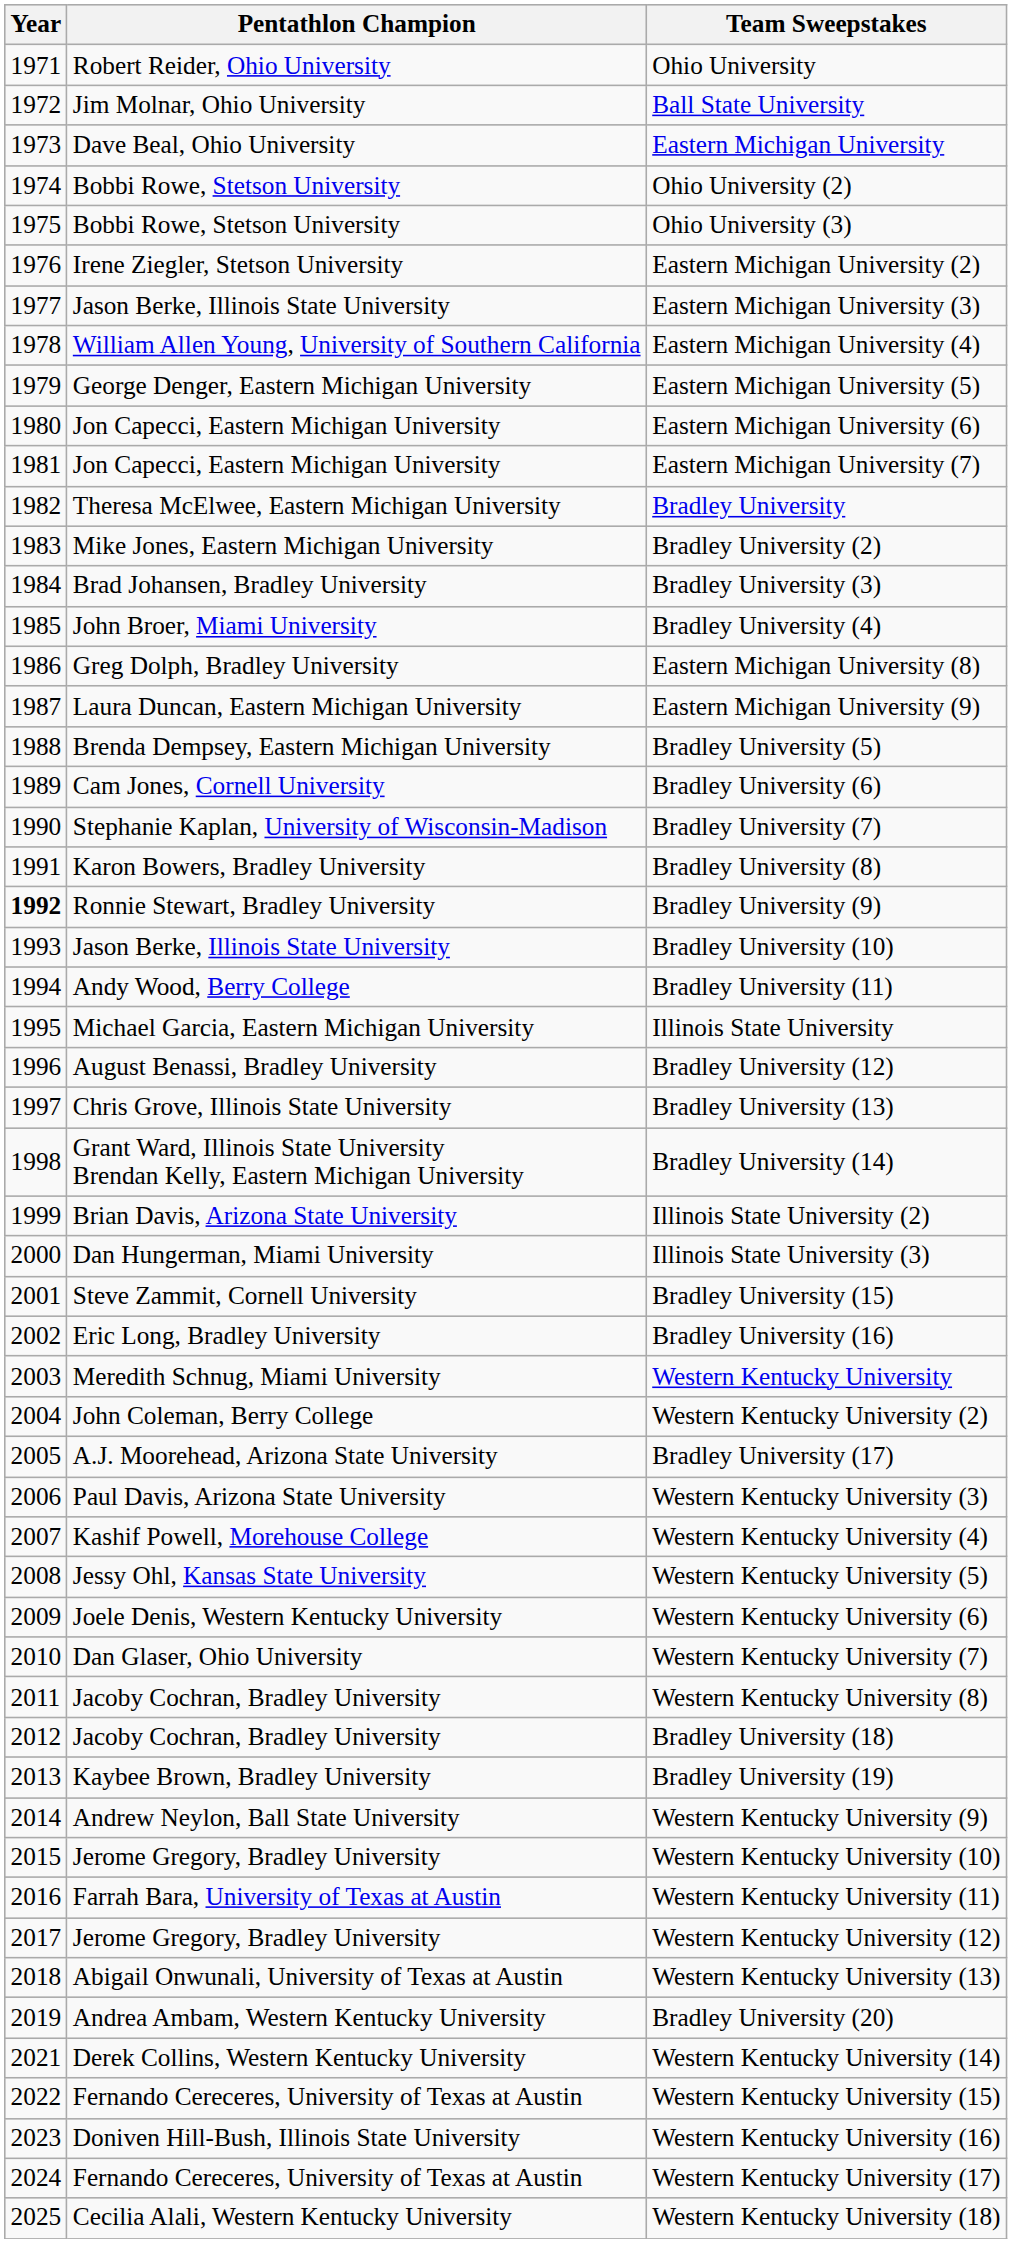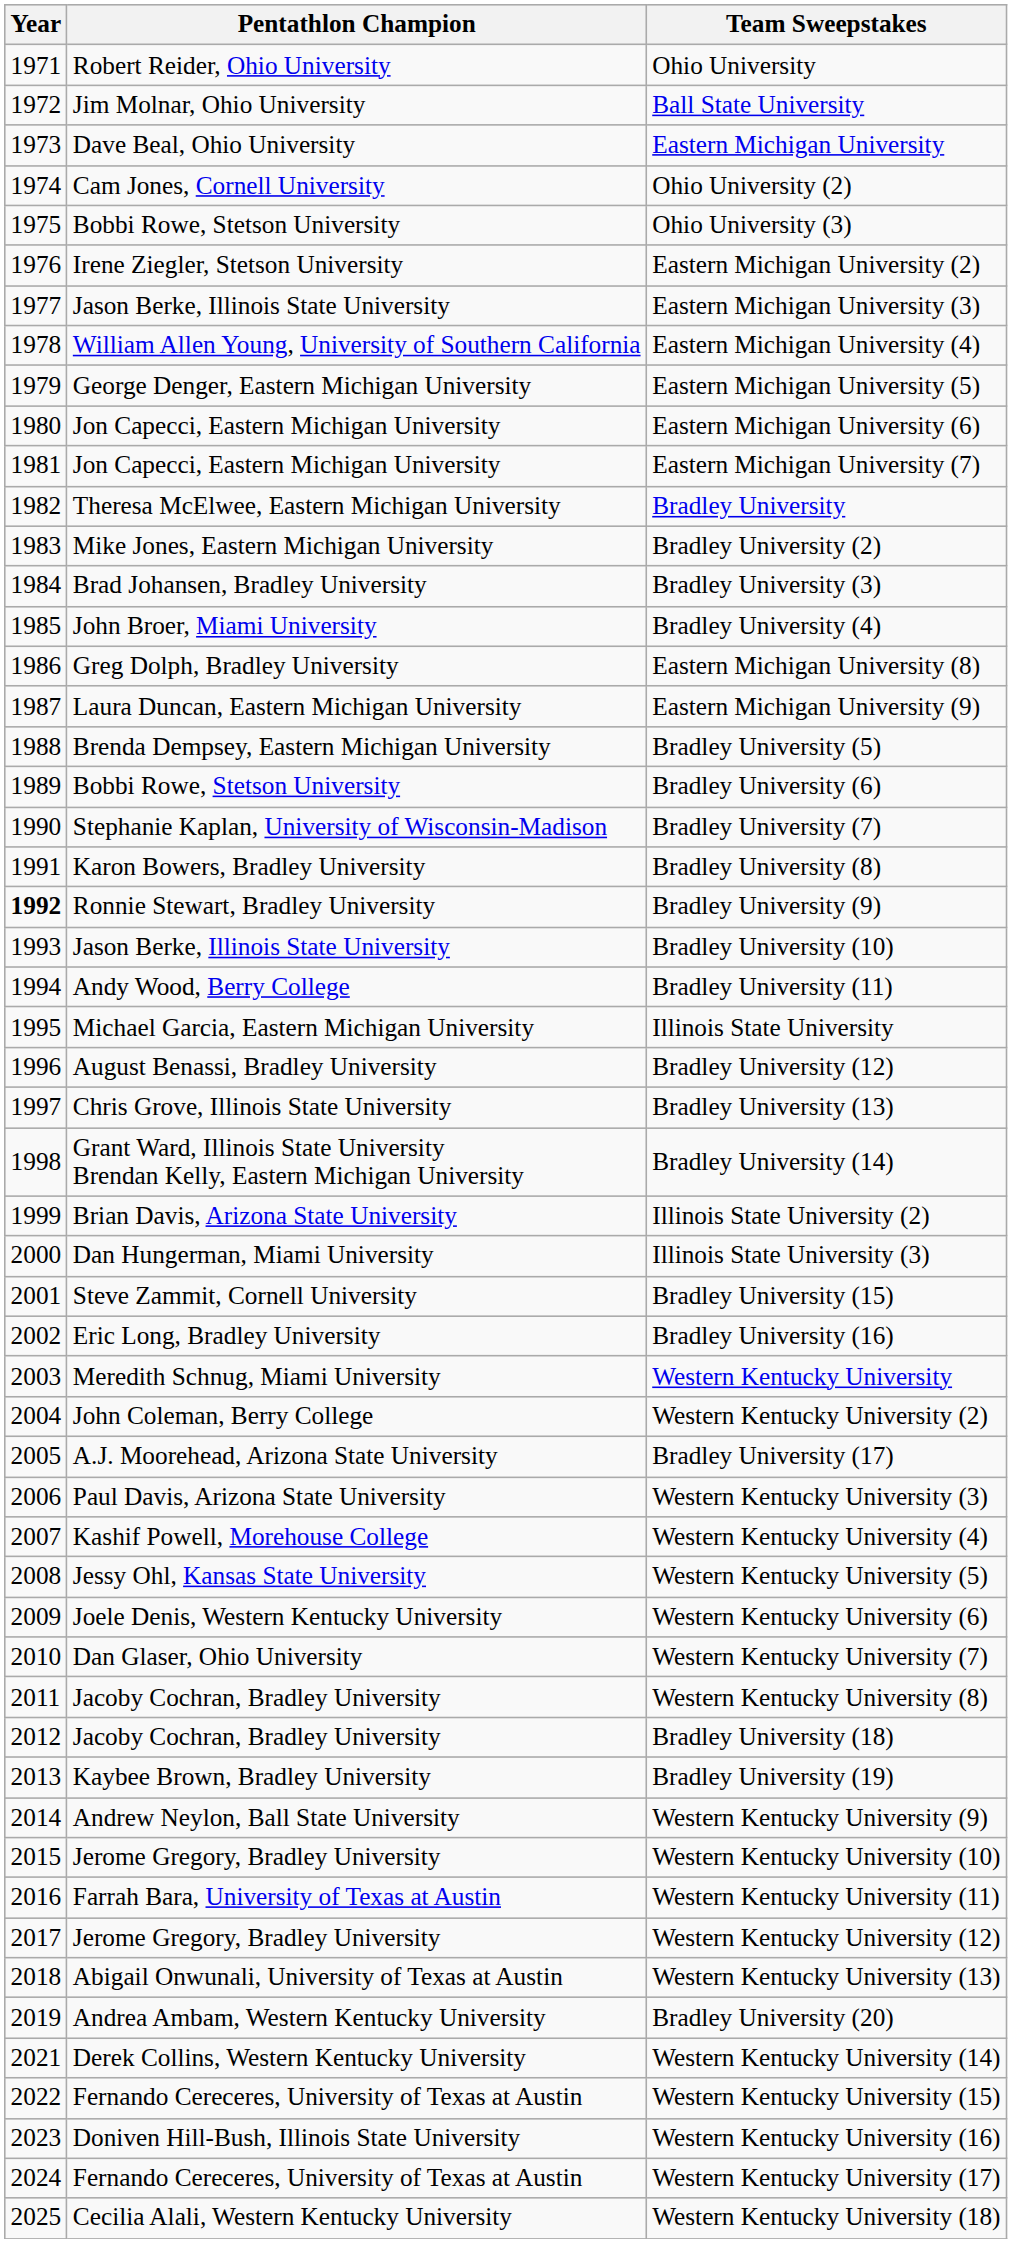Ohio University (2) | Pentathlon Champion: Bobbi Rowe, Stetson University -> Cam Jones, Cornell University
Bradley University (6) | Pentathlon Champion: Cam Jones, Cornell University -> Bobbi Rowe, Stetson University
